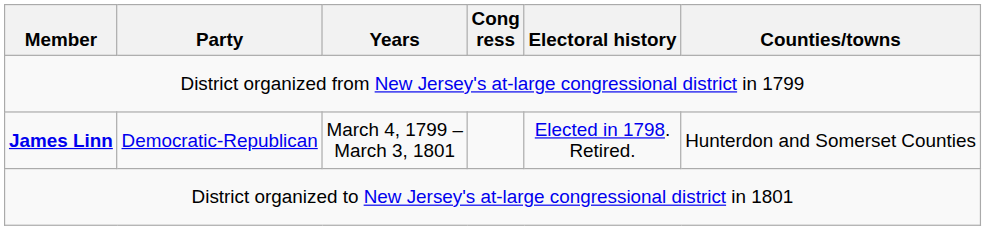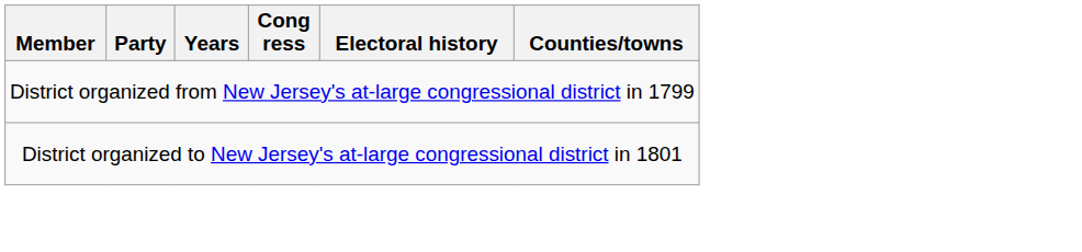- row: James Linn | Democratic-Republican | March 4, 1799 – March 3, 1801 | Elected in 1798. Retired. | Hunterdon and Somerset Counties
